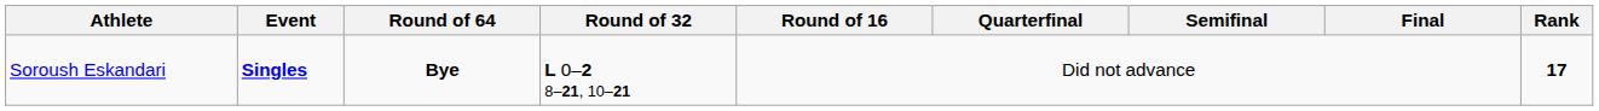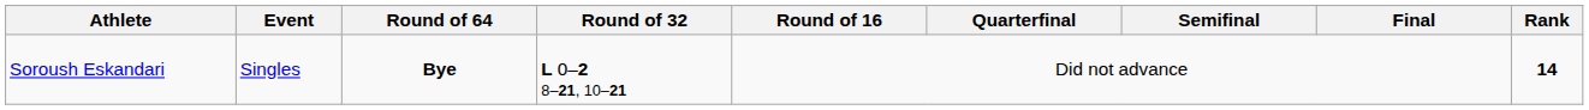Soroush Eskandari | Event: bold -> normal
Soroush Eskandari | Rank: 17 -> 14
